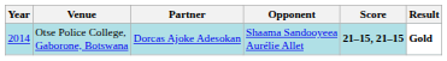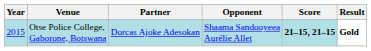Otse Police College, Gaborone, Botswana | Year: 2014 -> 2015
